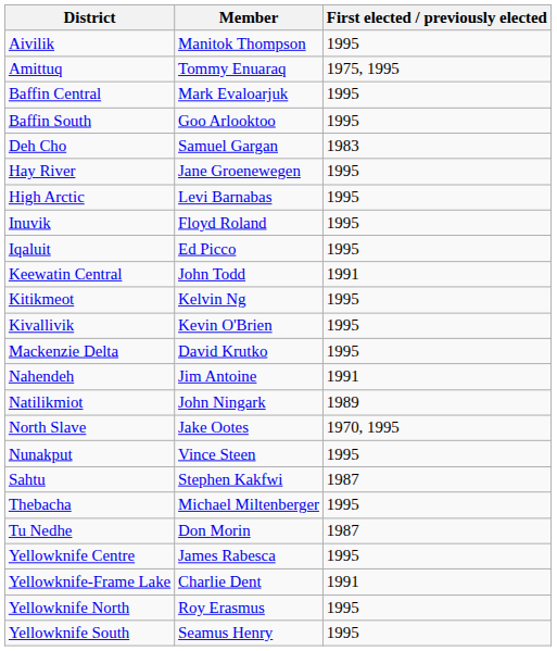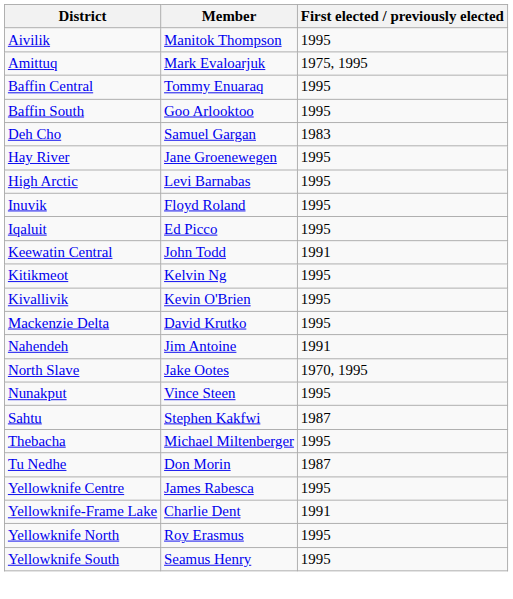Amittuq | Member: Tommy Enuaraq -> Mark Evaloarjuk
Baffin Central | Member: Mark Evaloarjuk -> Tommy Enuaraq
- row: Natilikmiot | John Ningark | 1989
